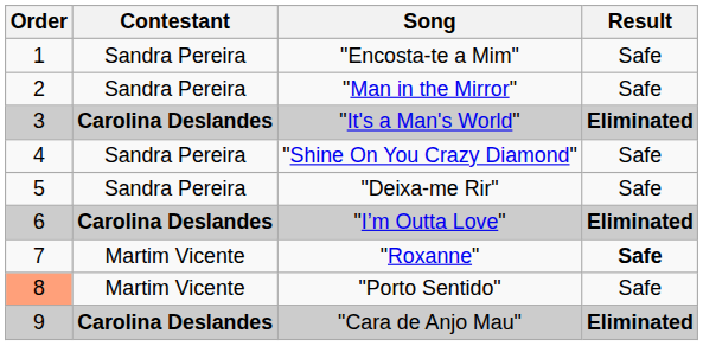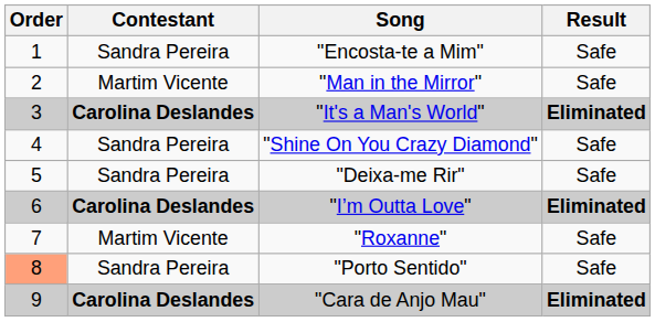"Man in the Mirror" | Contestant: Sandra Pereira -> Martim Vicente
"Roxanne" | Result: bold -> normal
"Porto Sentido" | Contestant: Martim Vicente -> Sandra Pereira
